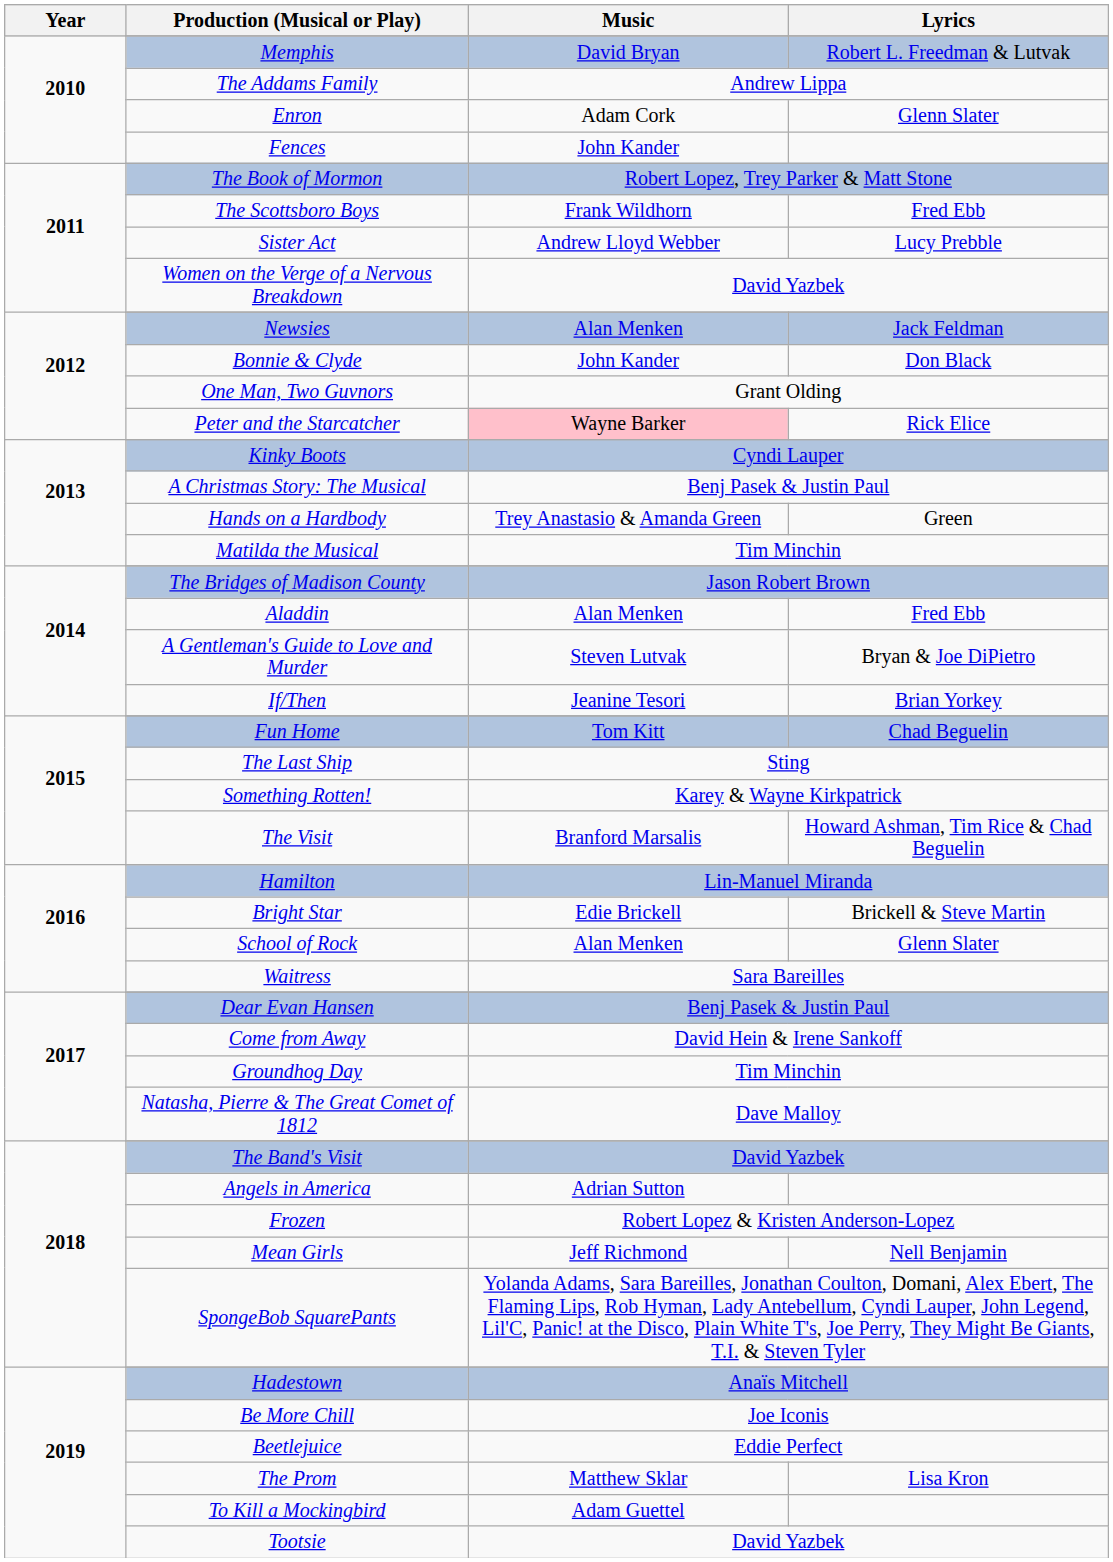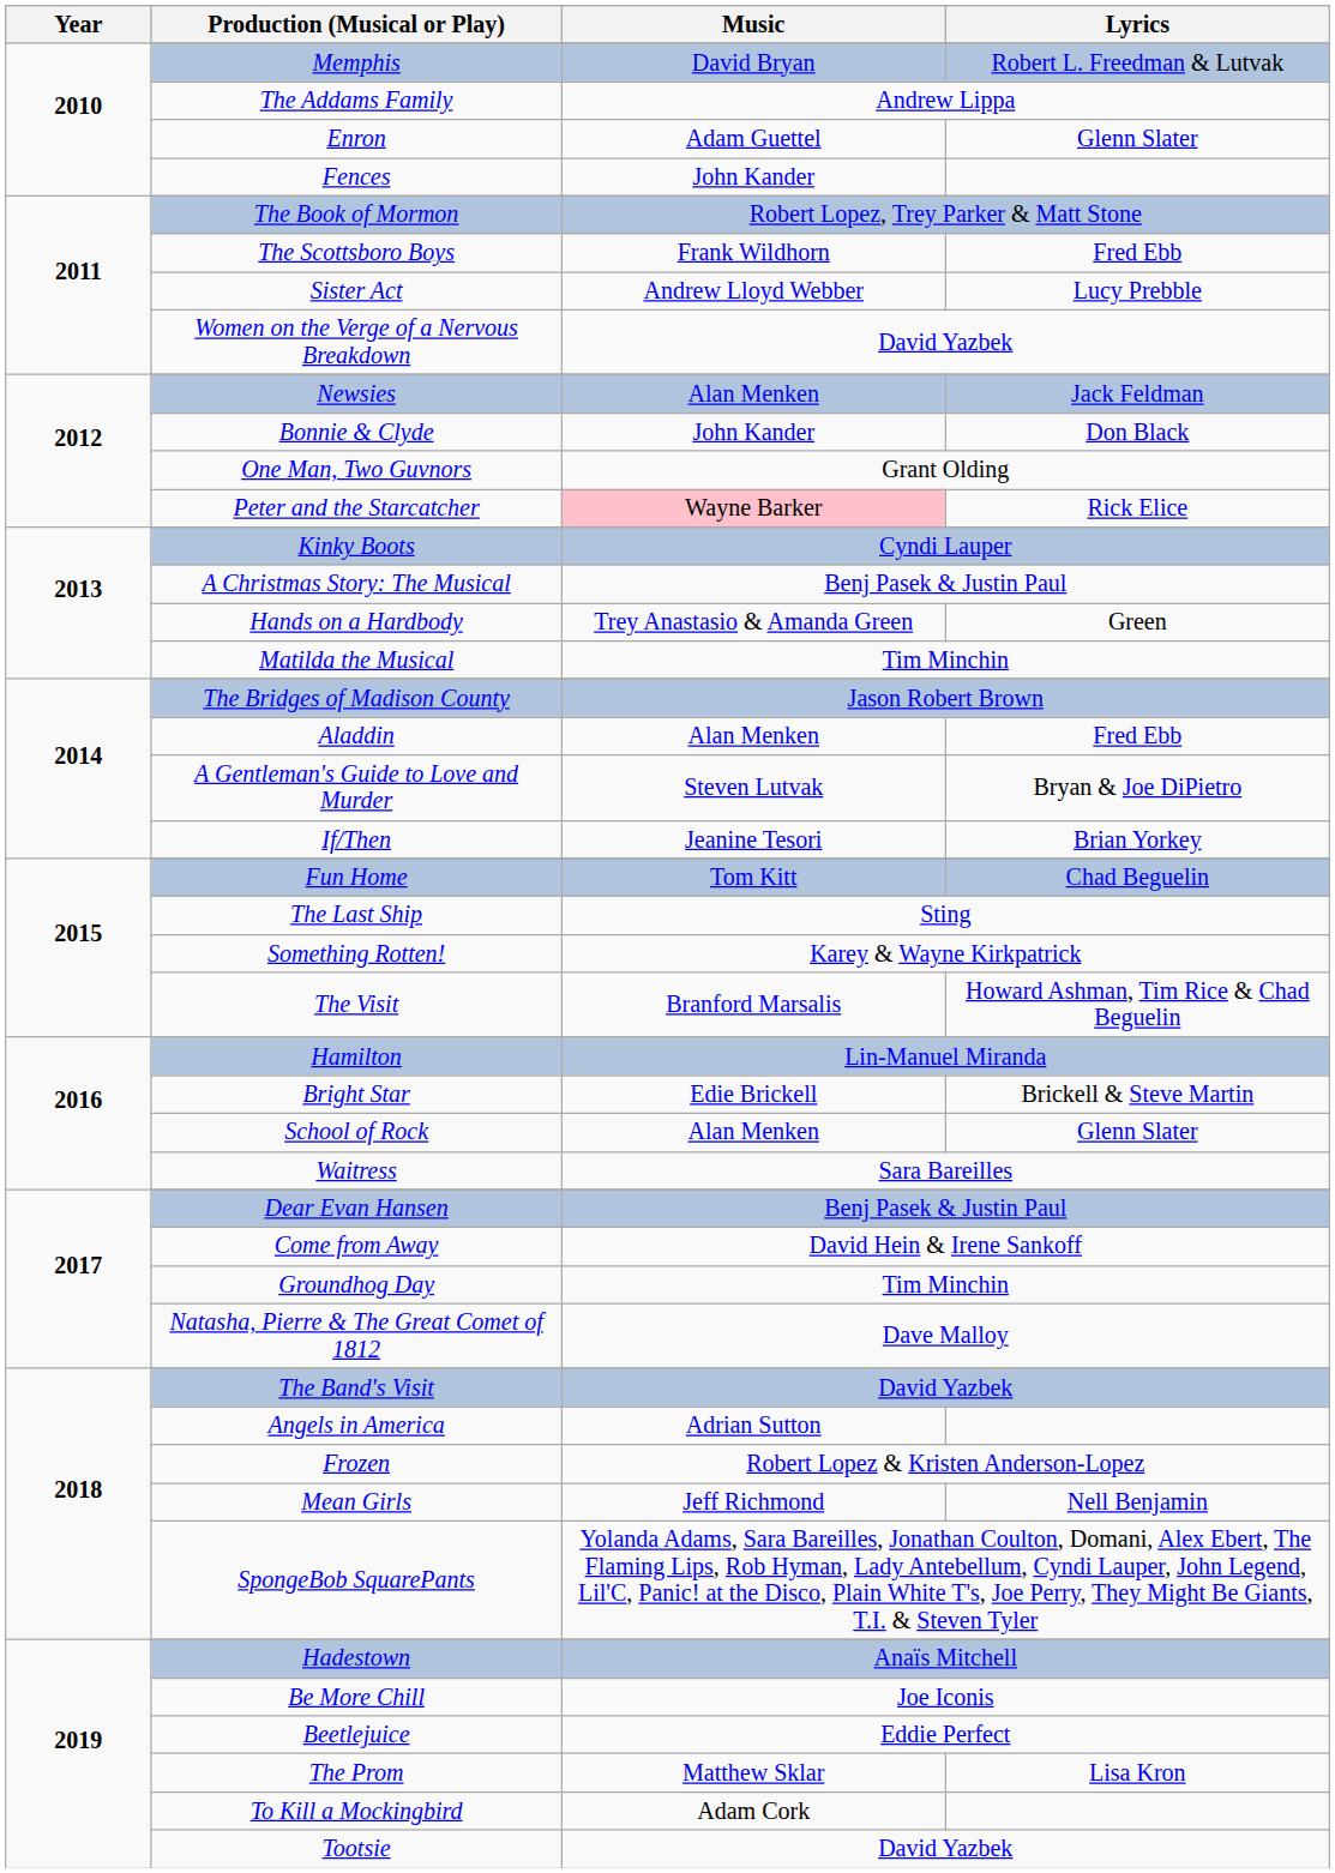Enron | Music: Adam Cork -> Adam Guettel
To Kill a Mockingbird | Music: Adam Guettel -> Adam Cork
